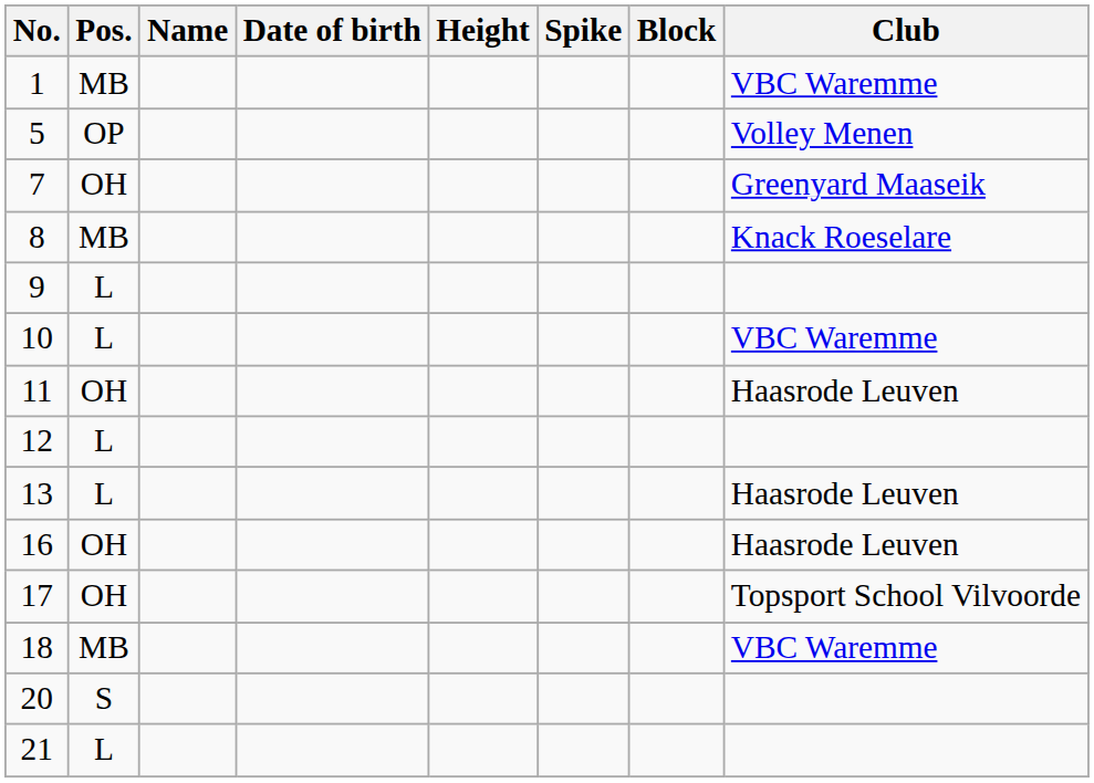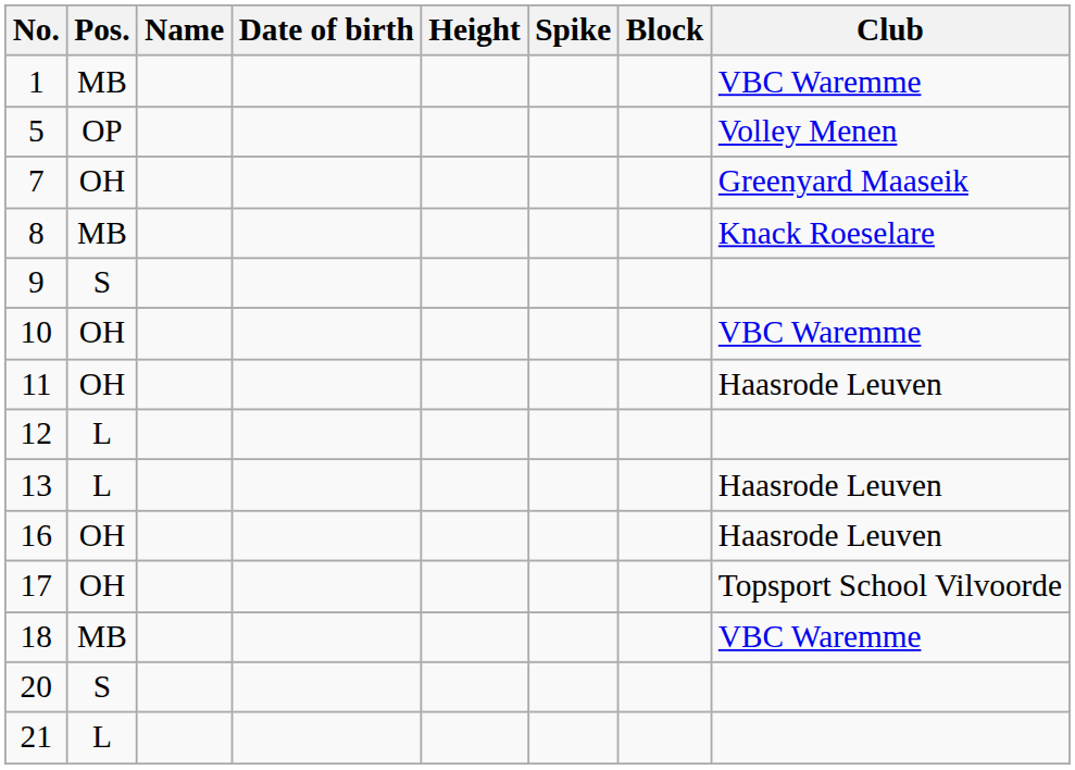9 | Pos.: L -> S
10 | Pos.: L -> OH
